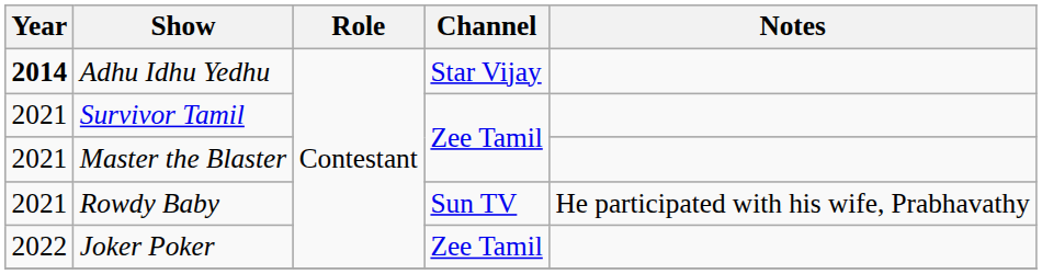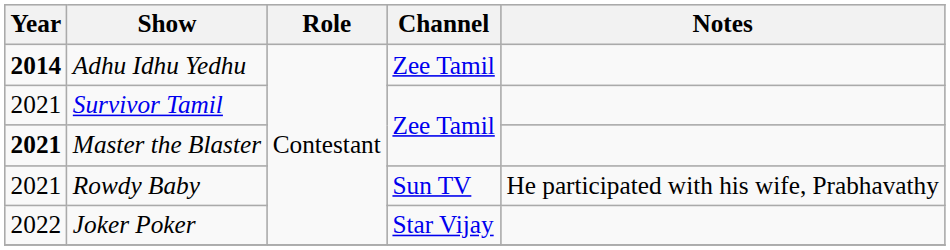Adhu Idhu Yedhu | Channel: Star Vijay -> Zee Tamil
Master the Blaster | Year: normal -> bold
Joker Poker | Channel: Zee Tamil -> Star Vijay
